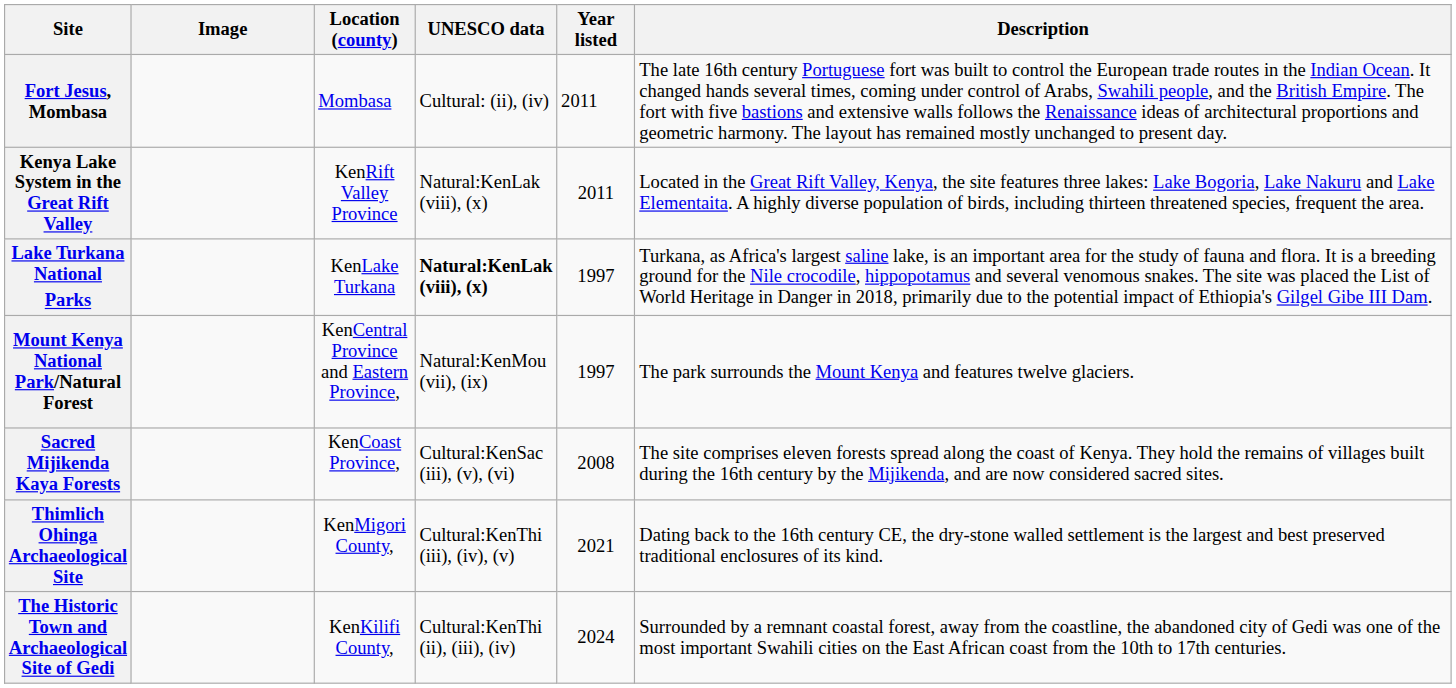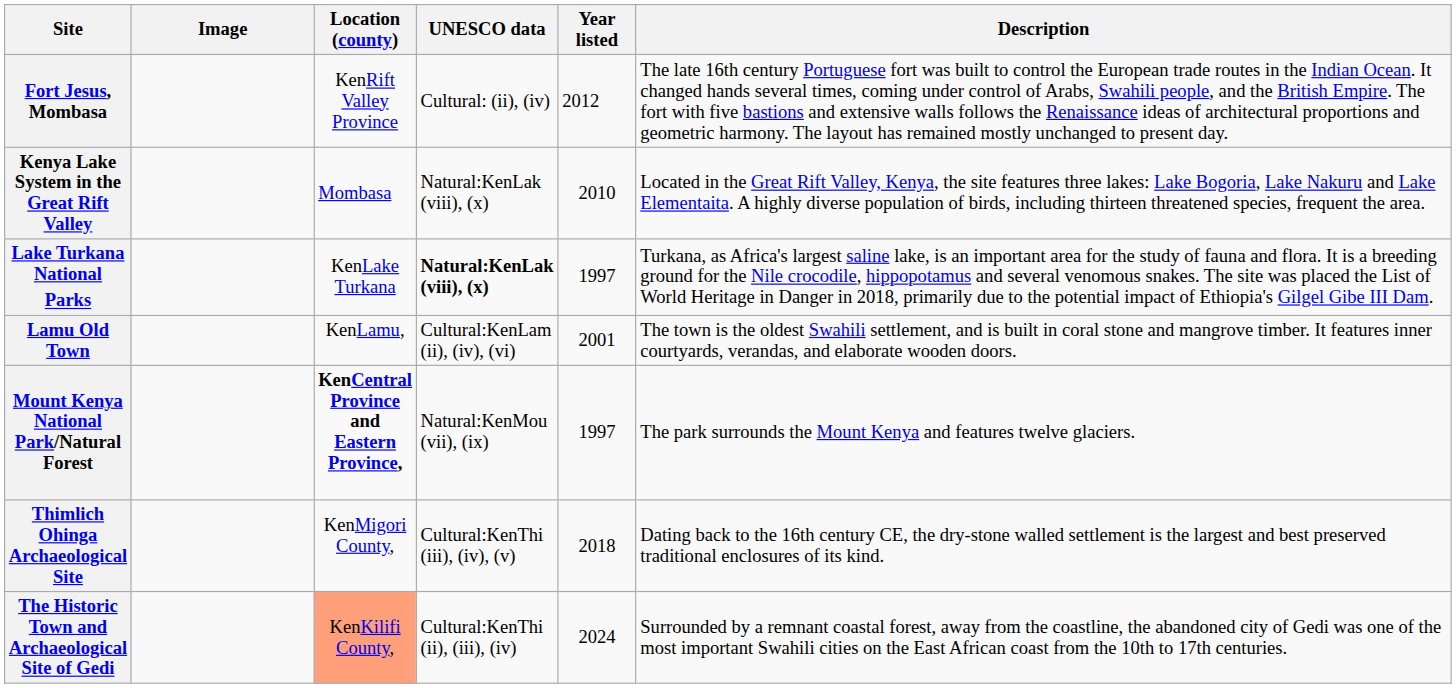Fort Jesus, Mombasa | Location (county): Mombasa -> KenRift Valley Province
Fort Jesus, Mombasa | Year listed: 2011 -> 2012
Kenya Lake System in the Great Rift Valley | Location (county): KenRift Valley Province -> Mombasa
Kenya Lake System in the Great Rift Valley | Year listed: 2011 -> 2010
+ row: Lamu Old Town | KenLamu, | Cultural:KenLam (ii), (iv), (vi) | 2001 | The town is the oldest Swahili settlement, and is built in coral stone and mangrove timber. It features inner courtyards, verandas, and elaborate wooden doors.
Mount Kenya National Park/Natural Forest | Location (county): normal -> bold
- row: Sacred Mijikenda Kaya Forests | KenCoast Province, | Cultural:KenSac (iii), (v), (vi) | 2008 | The site comprises eleven forests spread along the coast of Kenya. They hold the remains of villages built during the 16th century by the Mijikenda, and are now considered sacred sites.
Thimlich Ohinga Archaeological Site | Year listed: 2021 -> 2018
The Historic Town and Archaeological Site of Gedi | Location (county): no background -> lightsalmon background
